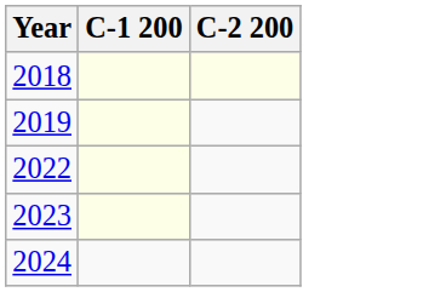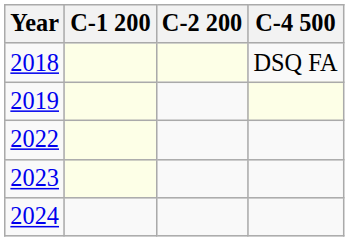+ column: C-4 500 | DSQ FA
